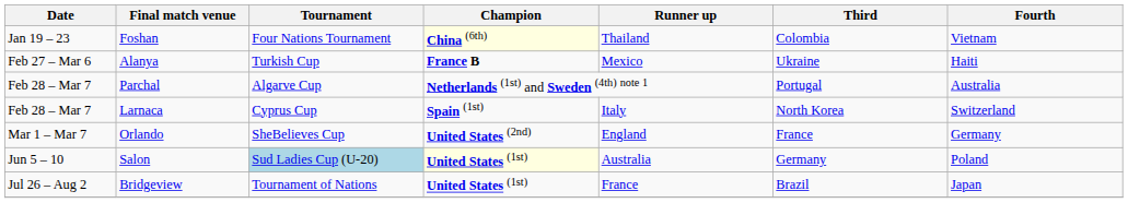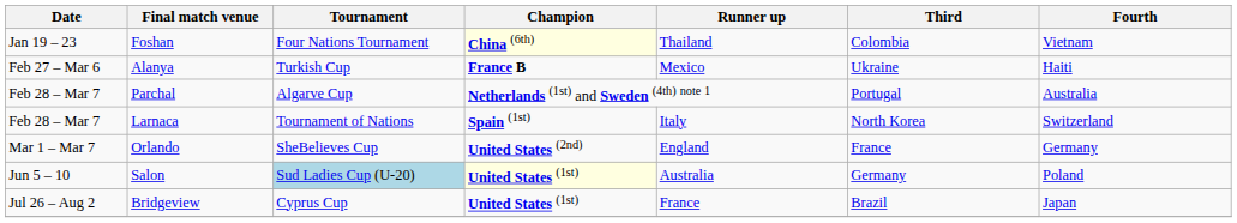Larnaca | Tournament: Cyprus Cup -> Tournament of Nations
Bridgeview | Tournament: Tournament of Nations -> Cyprus Cup
